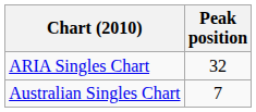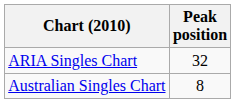Australian Singles Chart | Peak position: 7 -> 8
